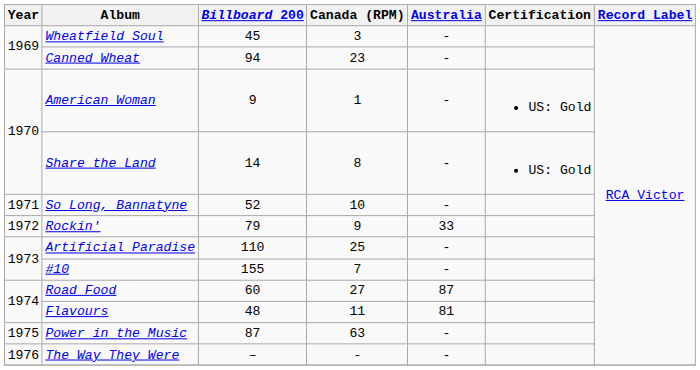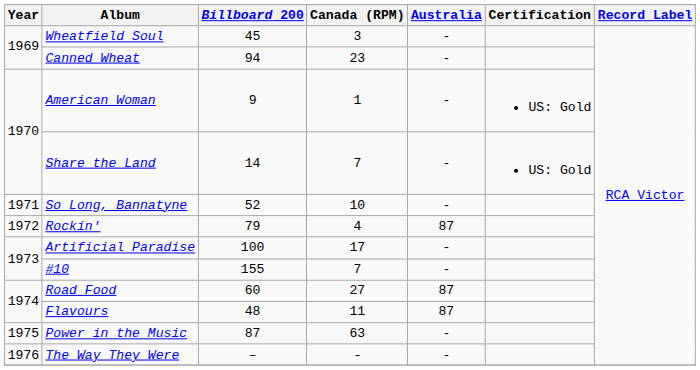Share the Land | Canada (RPM): 8 -> 7
Rockin' | Canada (RPM): 9 -> 4
Rockin' | Australia: 33 -> 87
Artificial Paradise | Billboard 200: 110 -> 100
Artificial Paradise | Canada (RPM): 25 -> 17
Flavours | Australia: 81 -> 87
